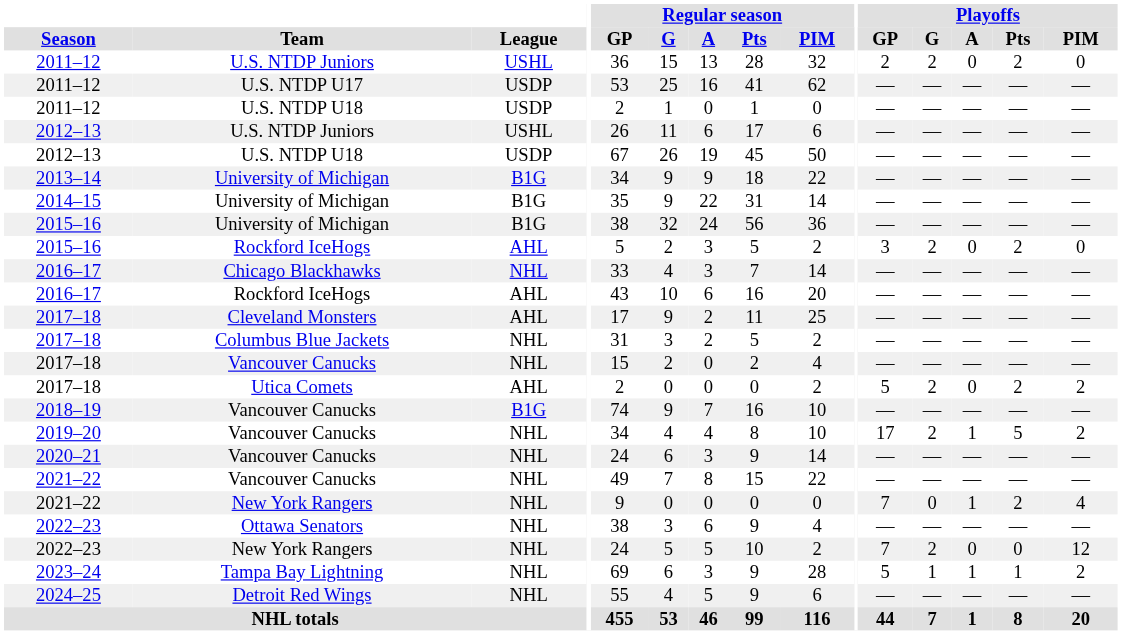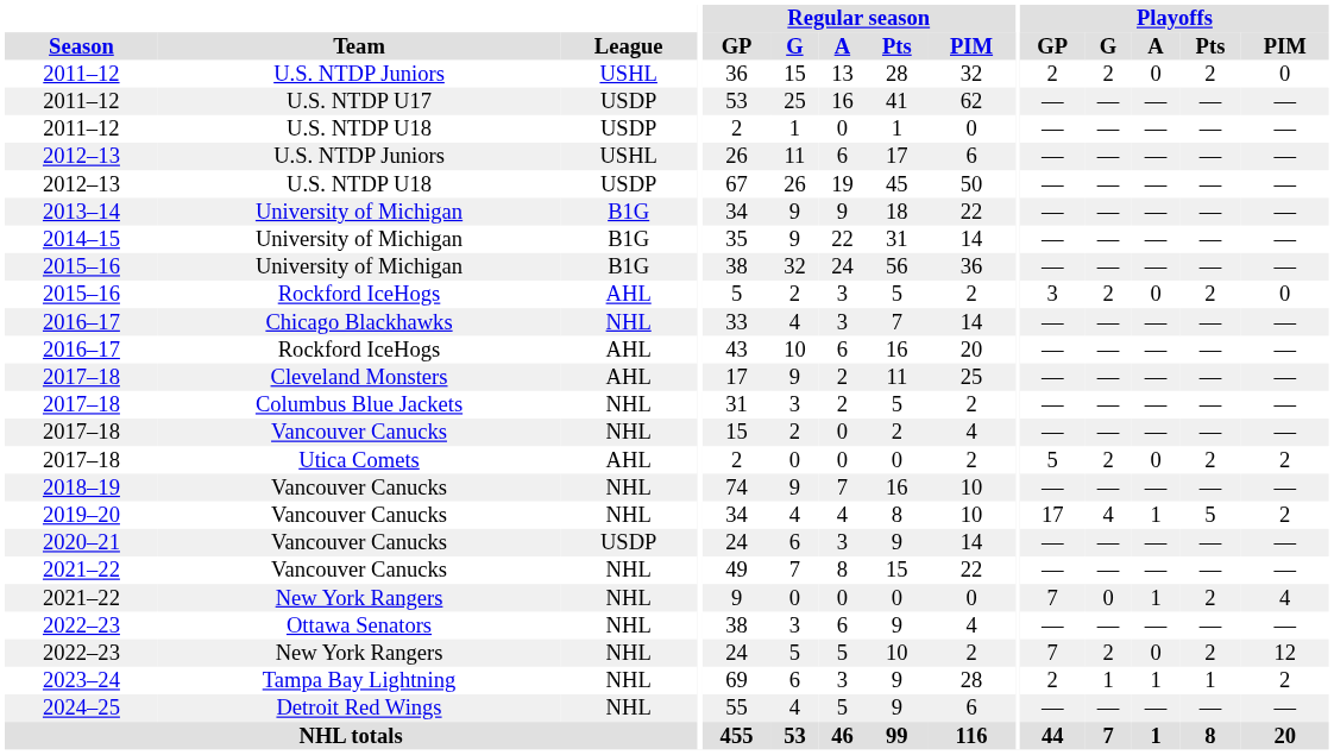2018–19 | League: B1G -> NHL
2019–20 | Playoffs / G: 2 -> 4
2020–21 | League: NHL -> USDP
2022–23 / New York Rangers | Playoffs / Pts: 0 -> 2
2023–24 | Playoffs / GP: 5 -> 2
